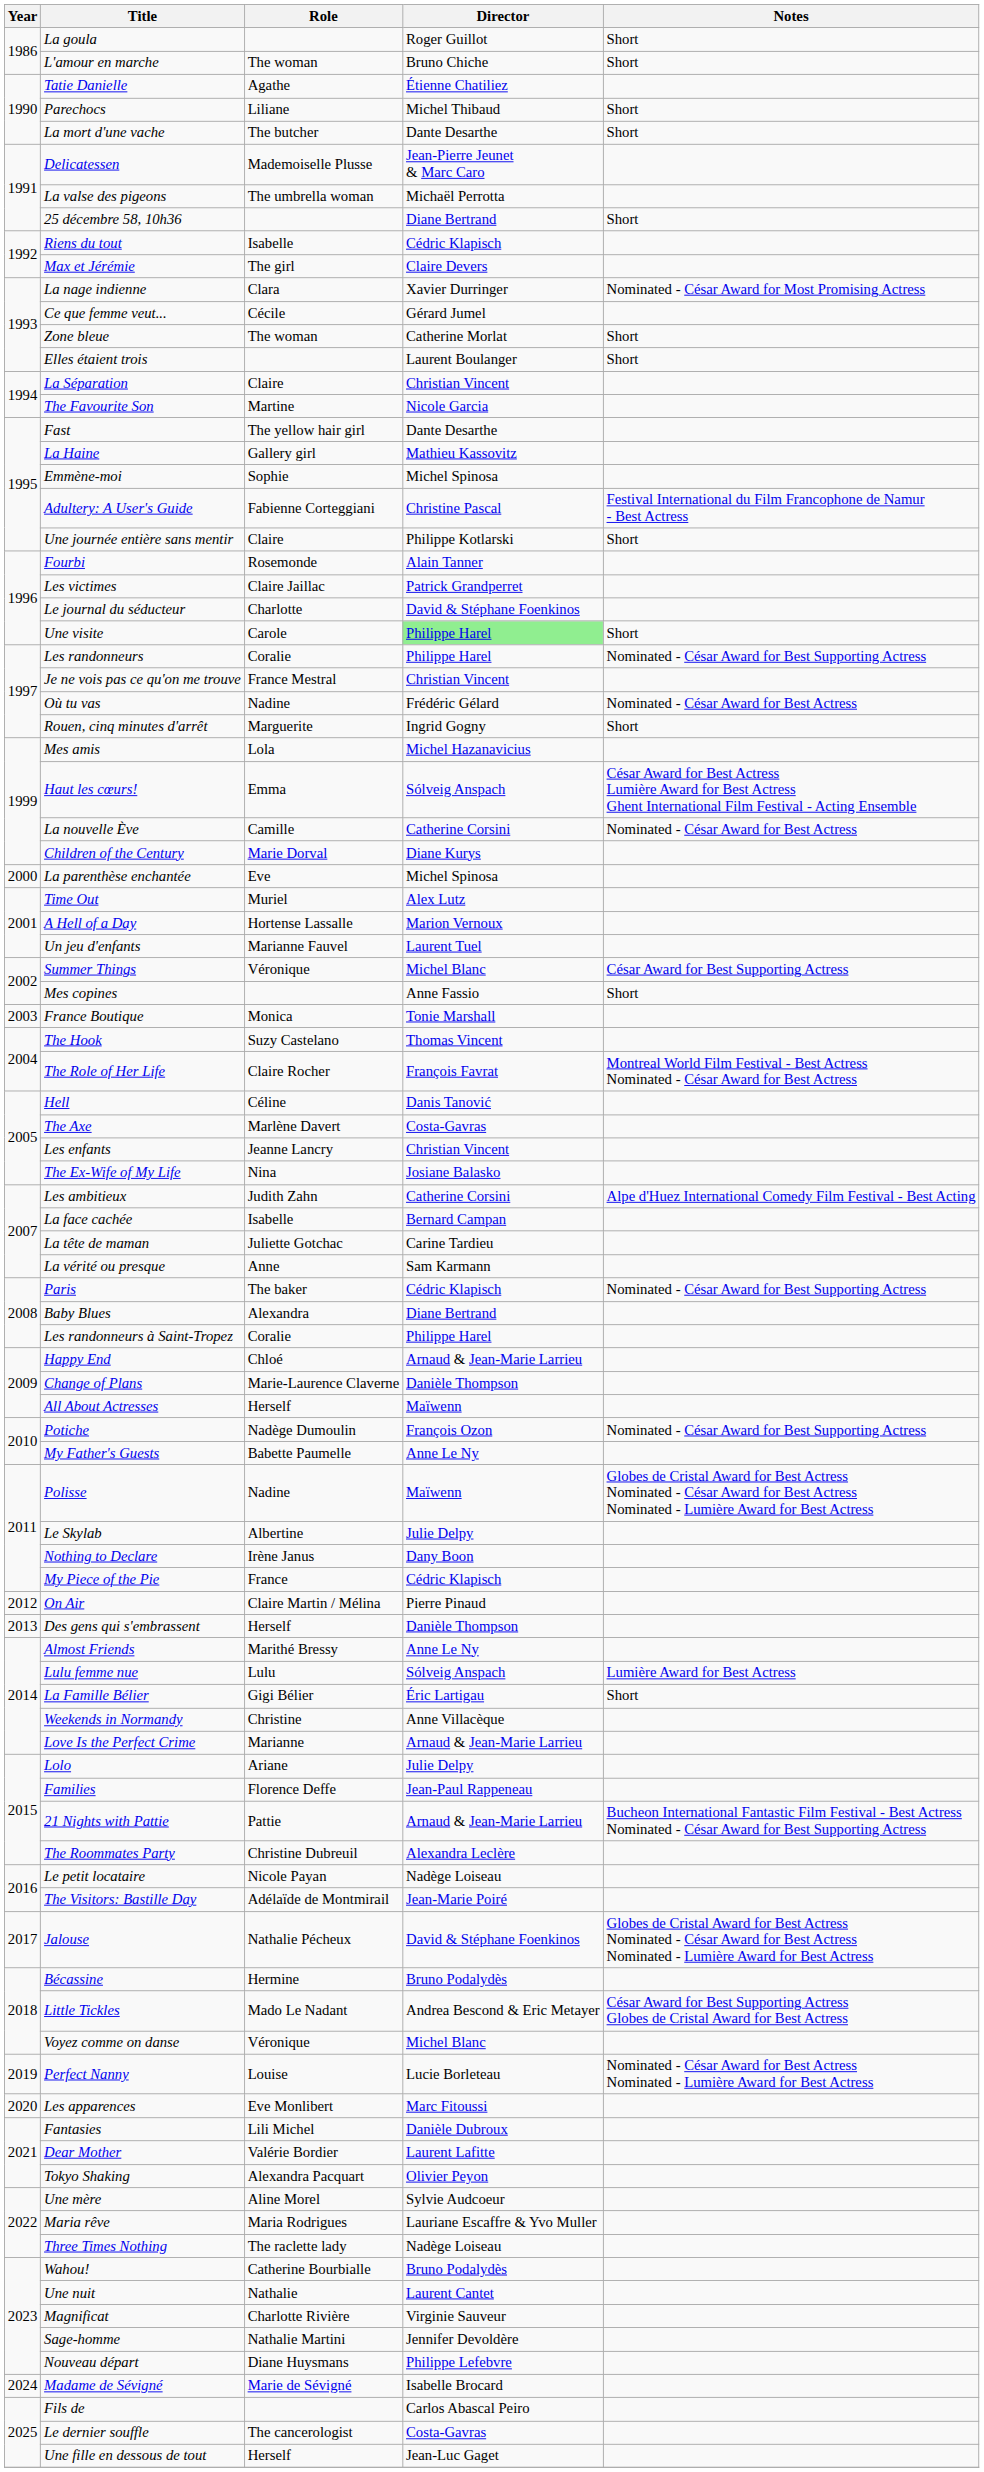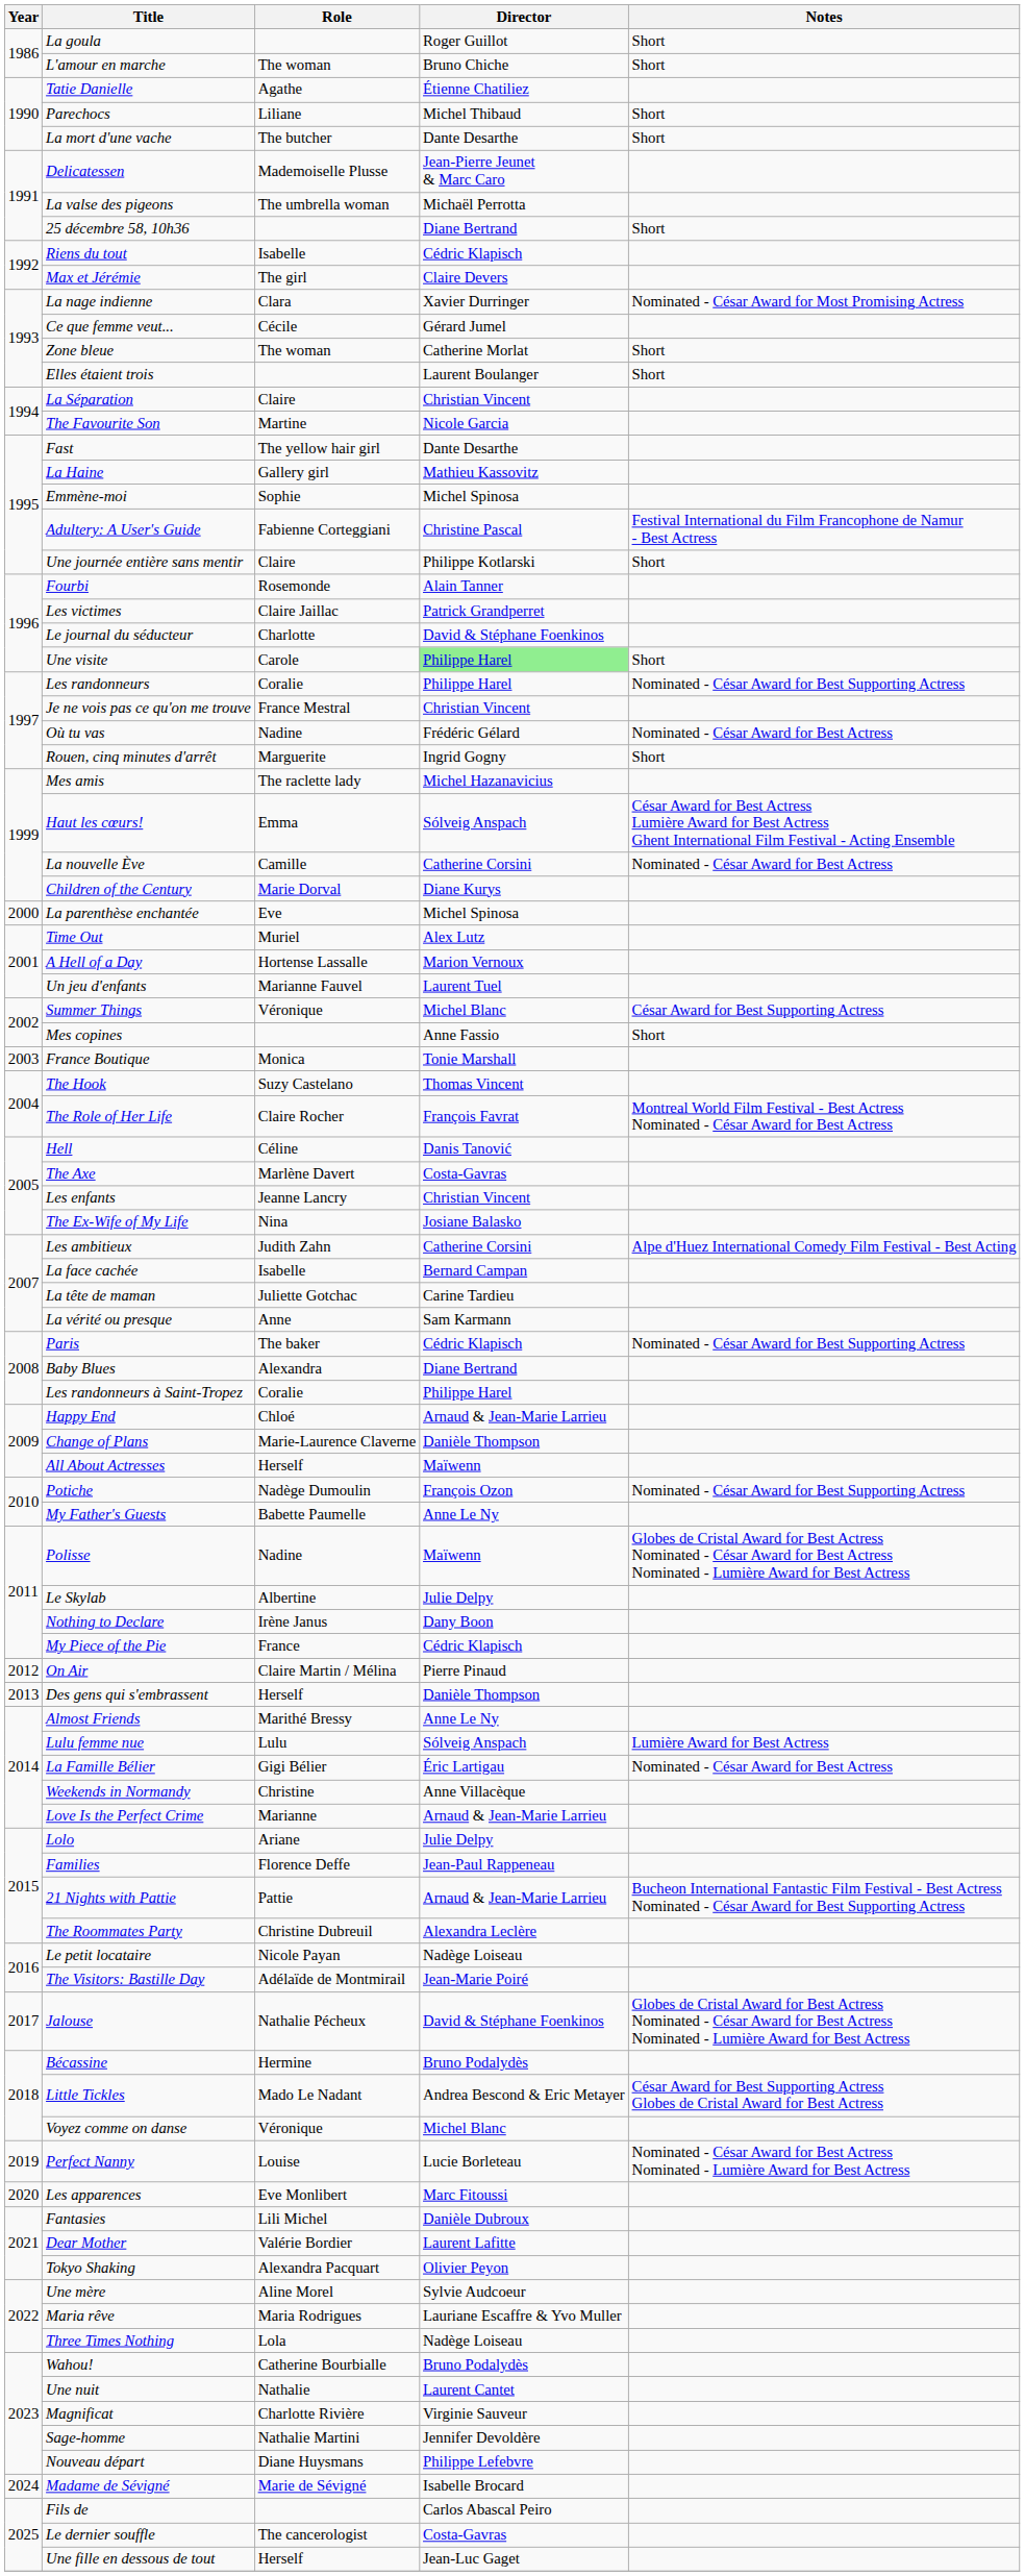Mes amis | Role: Lola -> The raclette lady
La Famille Bélier | Notes: Short -> Nominated - César Award for Best Actress
Three Times Nothing | Role: The raclette lady -> Lola
